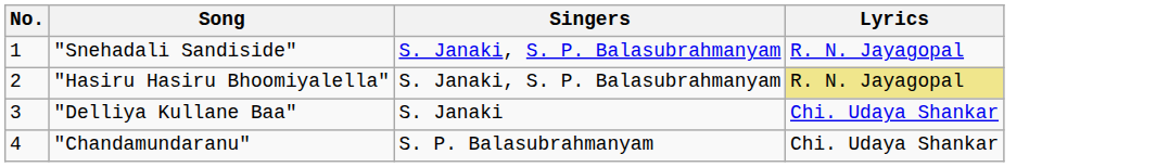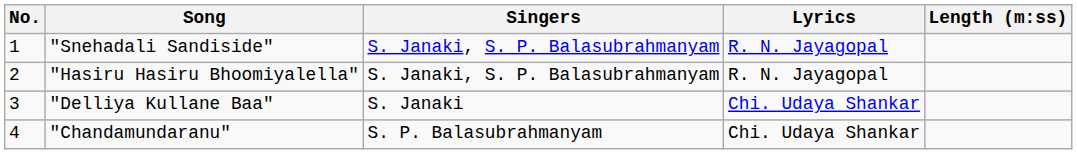+ column: Length (m:ss)
"Hasiru Hasiru Bhoomiyalella" | Lyrics: khaki background -> no background
